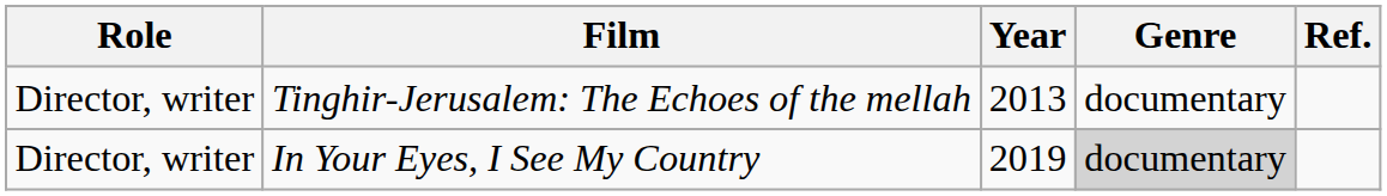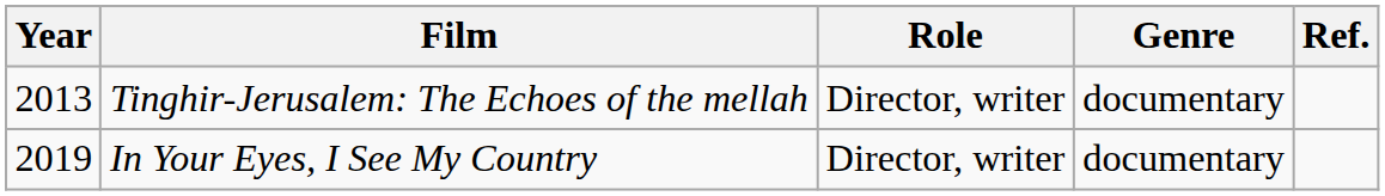columns swapped: Year <-> Role
In Your Eyes, I See My Country | Genre: lightgrey background -> no background
